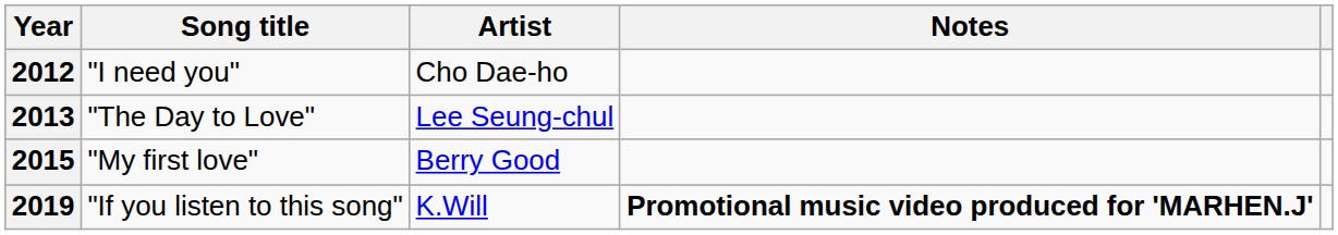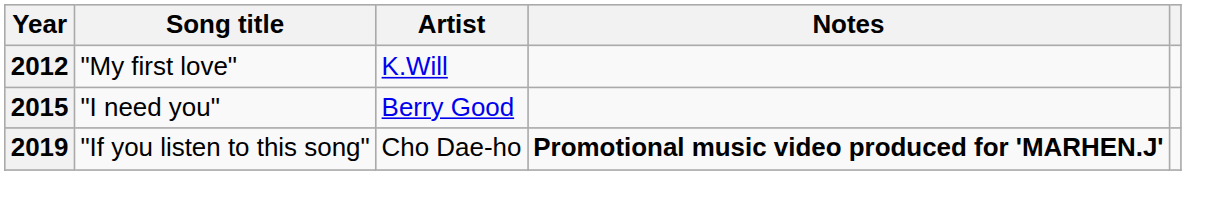2012 | Song title: "I need you" -> "My first love"
2012 | Artist: Cho Dae-ho -> K.Will
- row: 2013 | "The Day to Love" | Lee Seung-chul
2015 | Song title: "My first love" -> "I need you"
2019 | Artist: K.Will -> Cho Dae-ho
